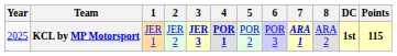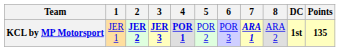- column: Year | 2025
KCL by MP Motorsport | 2: normal -> bold
KCL by MP Motorsport | Points: 115 -> 135
